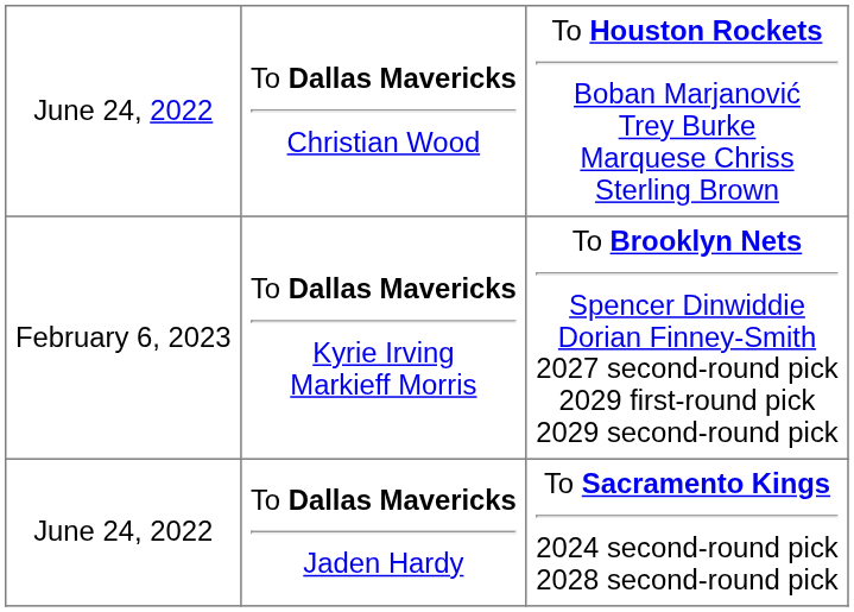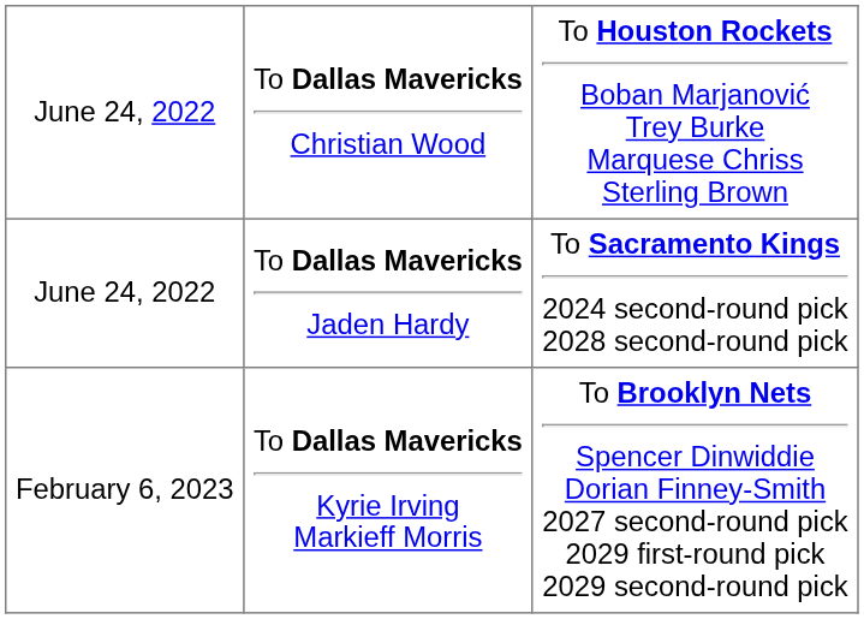rows swapped: June 24, 2022 / To Dallas Mavericks Jaden Hardy <-> February 6, 2023
